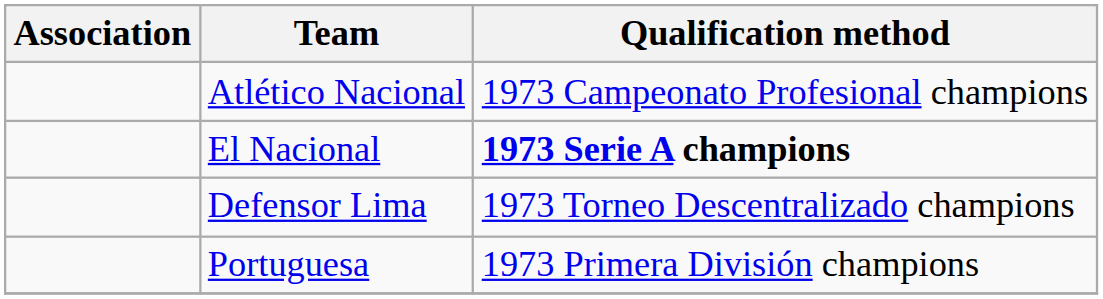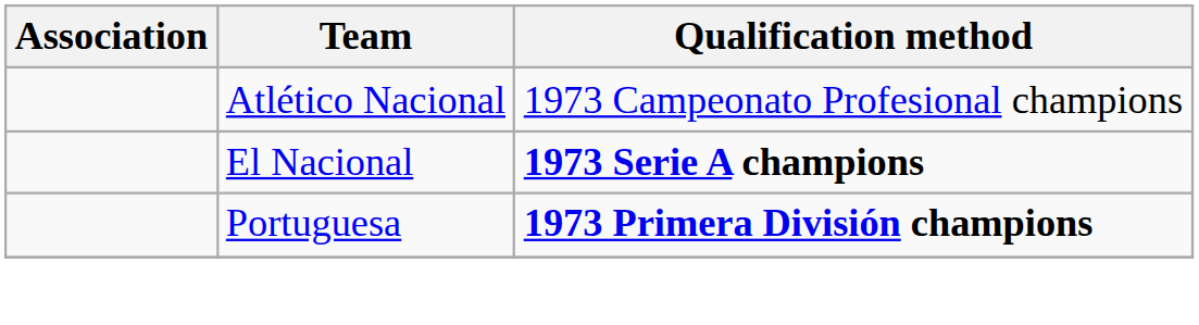- row: Defensor Lima | 1973 Torneo Descentralizado champions
Portuguesa | Qualification method: normal -> bold
